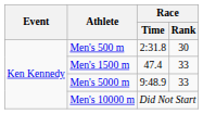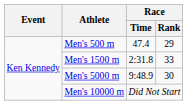Men's 500 m | Race / Time: 2:31.8 -> 47.4
Men's 500 m | Race / Rank: 30 -> 29
Men's 1500 m | Race / Time: 47.4 -> 2:31.8
Men's 5000 m | Race / Rank: 33 -> 30
